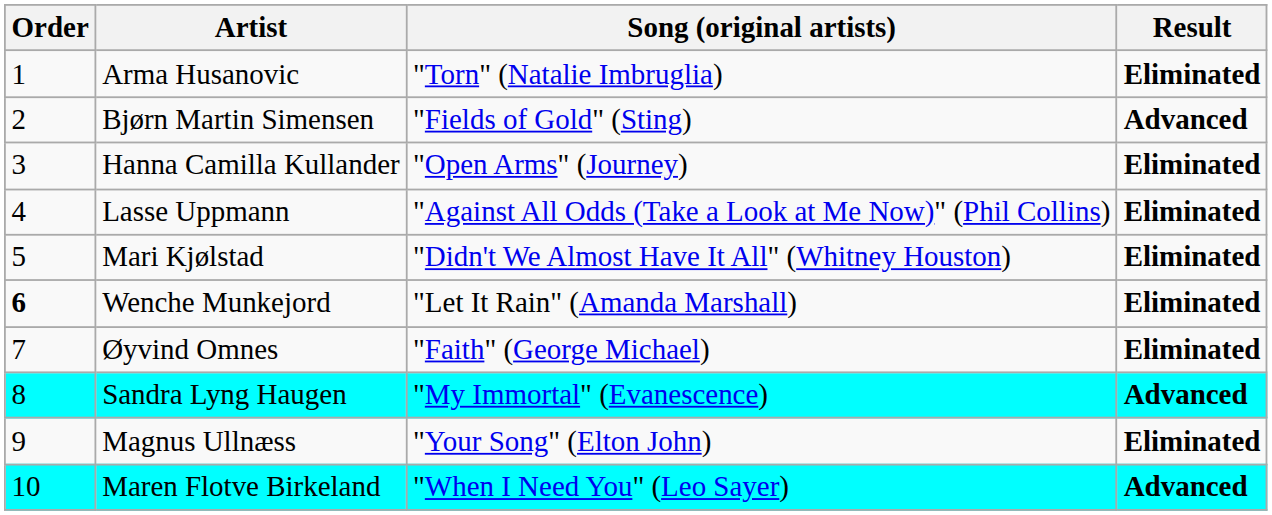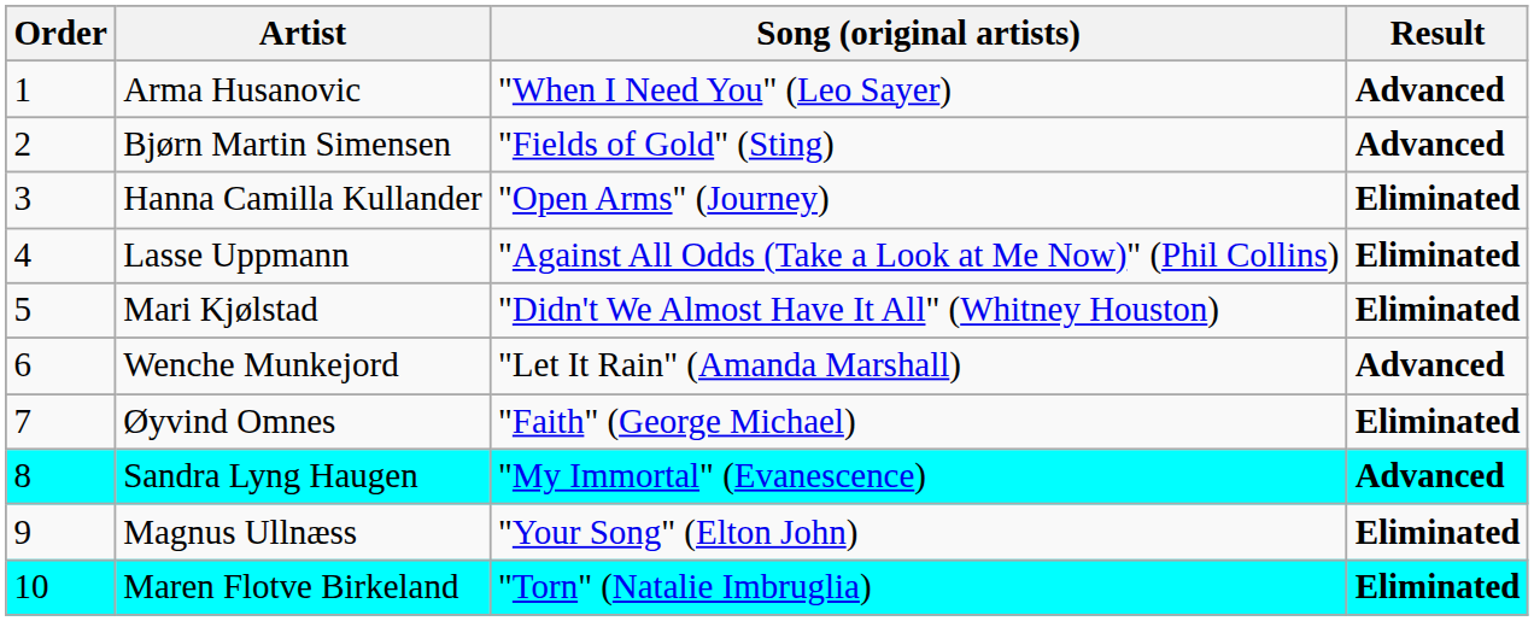Arma Husanovic | Song (original artists): "Torn" (Natalie Imbruglia) -> "When I Need You" (Leo Sayer)
Arma Husanovic | Result: Eliminated -> Advanced
Wenche Munkejord | Order: bold -> normal
Wenche Munkejord | Result: Eliminated -> Advanced
Maren Flotve Birkeland | Song (original artists): "When I Need You" (Leo Sayer) -> "Torn" (Natalie Imbruglia)
Maren Flotve Birkeland | Result: Advanced -> Eliminated
